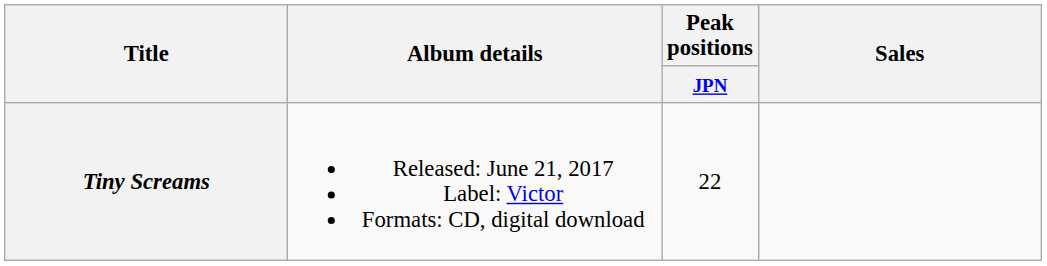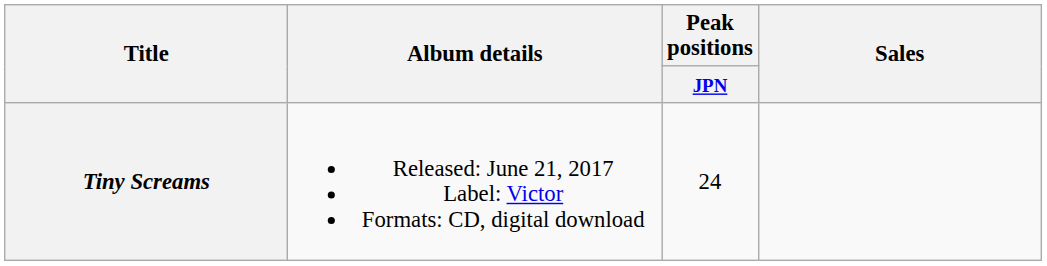Tiny Screams | Peak positions / JPN: 22 -> 24
